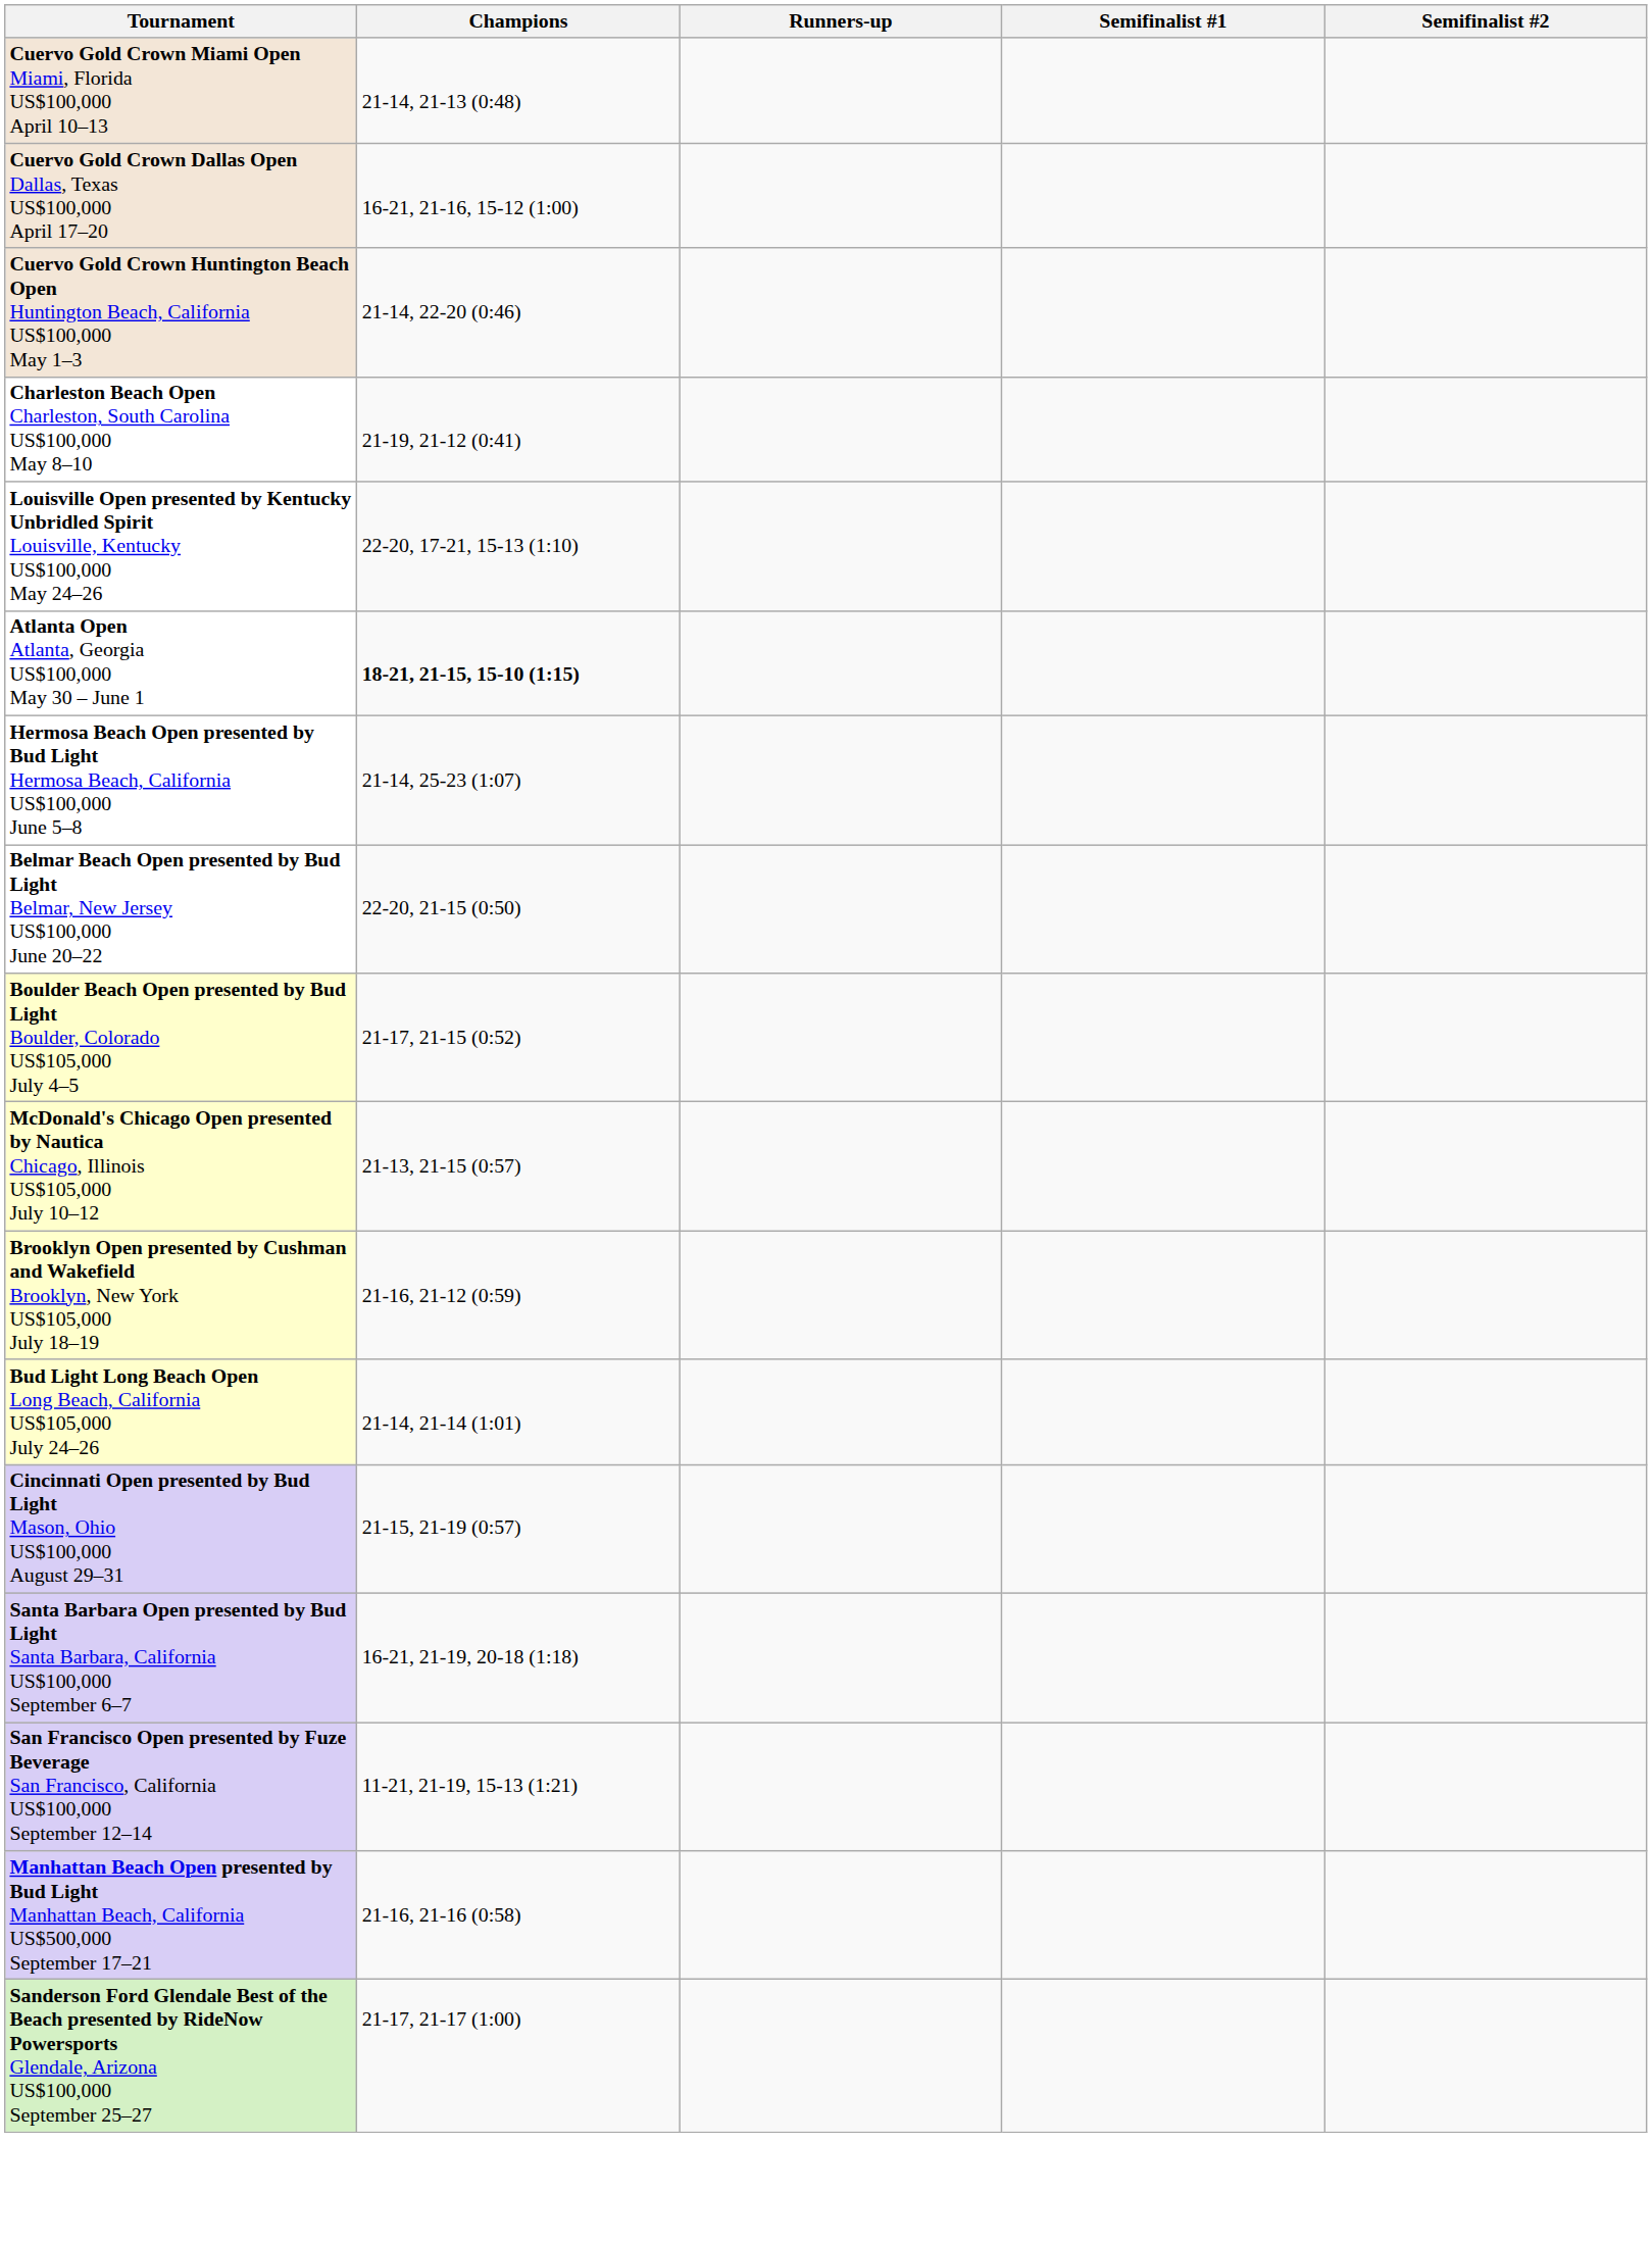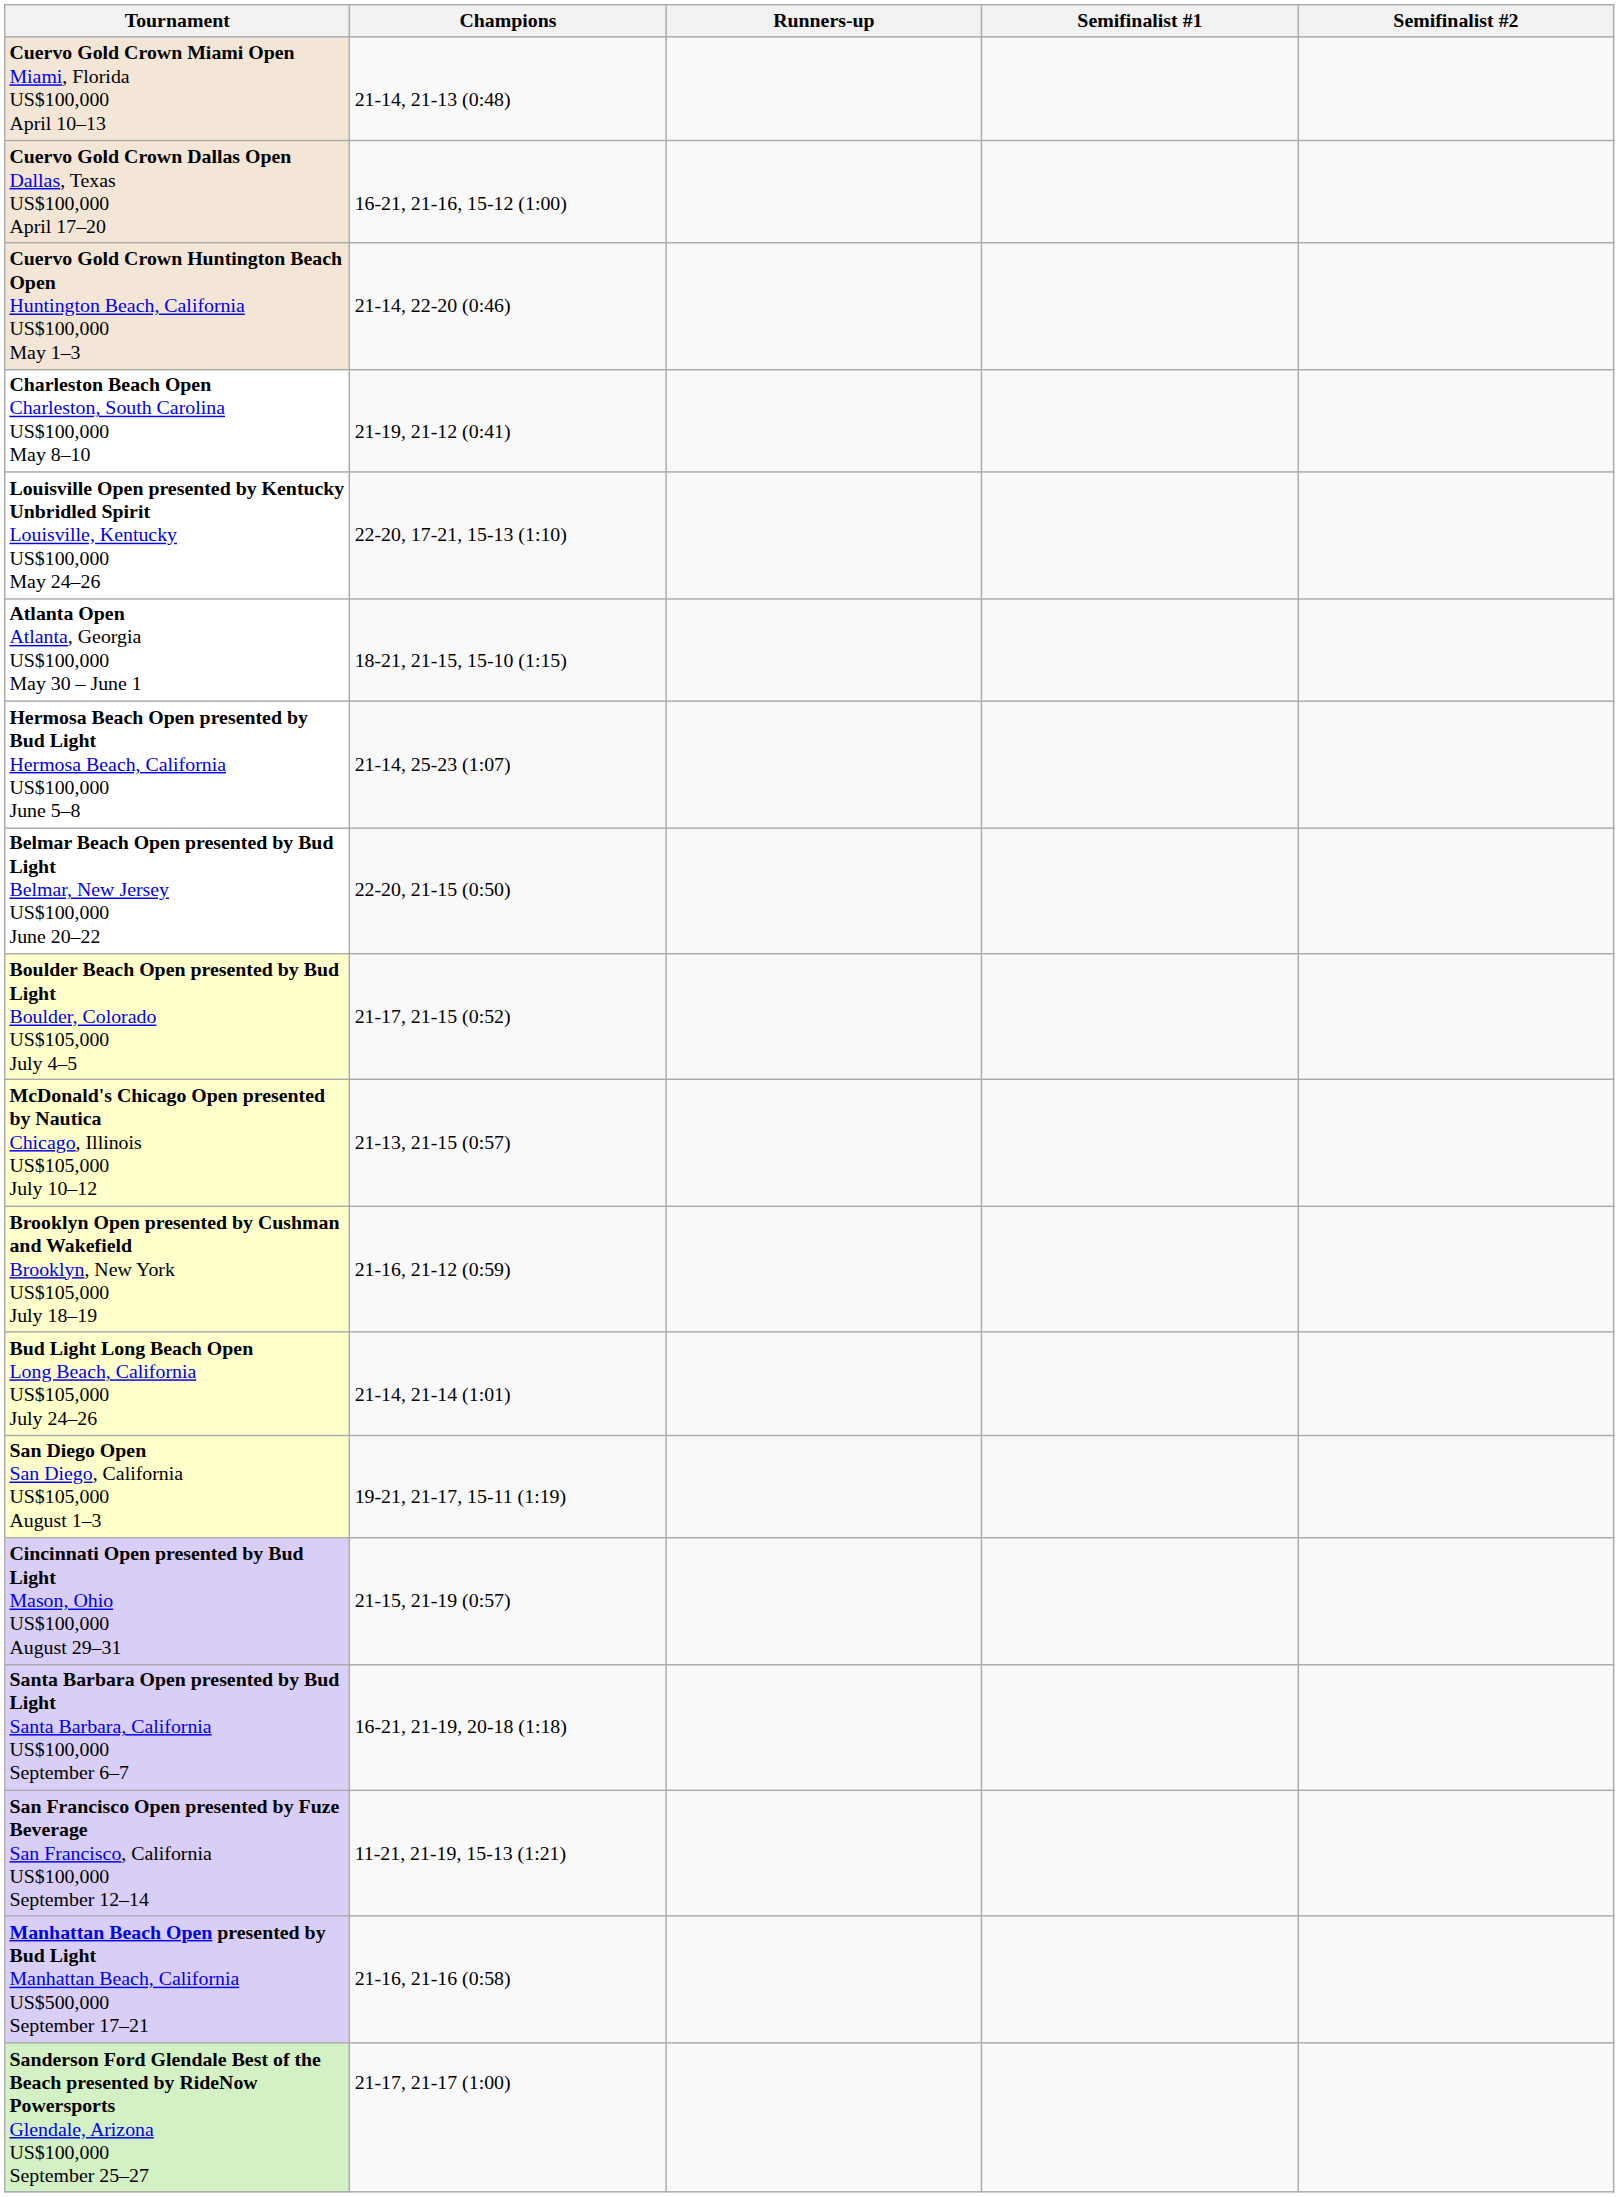Atlanta Open Atlanta, Georgia US$100,000 May 30 – June 1 | Champions: bold -> normal
+ row: San Diego Open San Diego, California US$105,000 August 1–3 | 19-21, 21-17, 15-11 (1:19)
